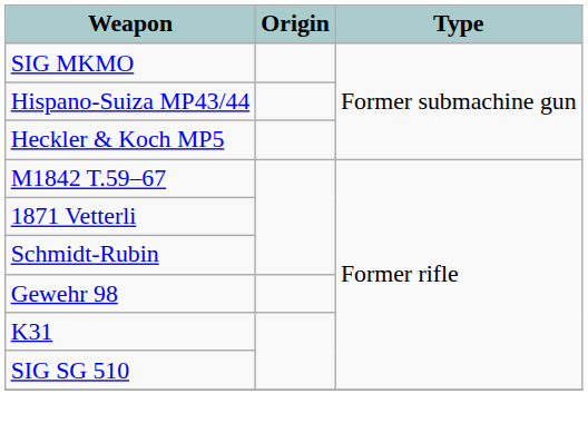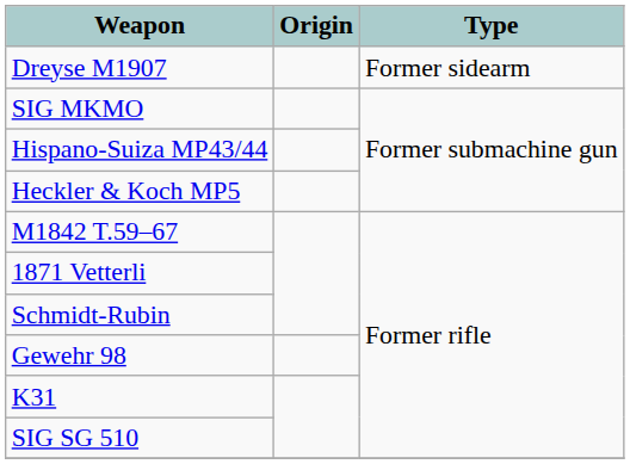+ row: Dreyse M1907 | Former sidearm
